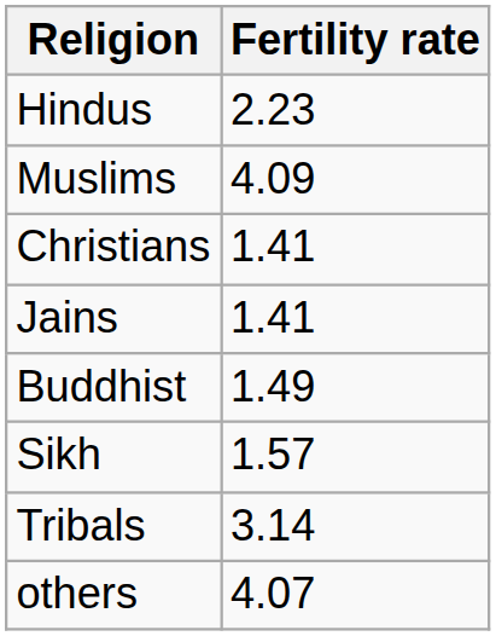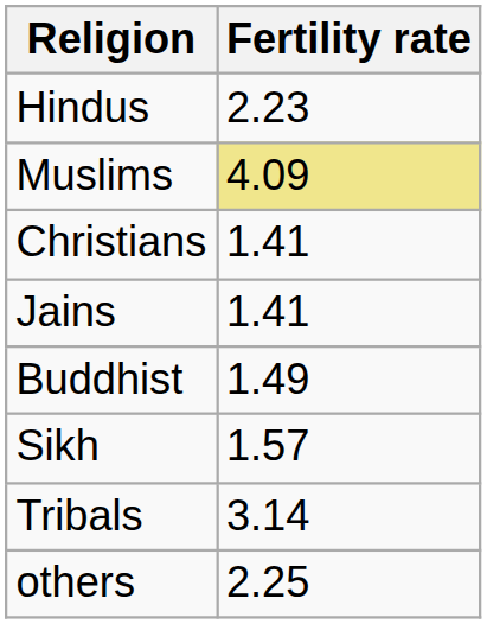Muslims | Fertility rate: no background -> khaki background
others | Fertility rate: 4.07 -> 2.25
